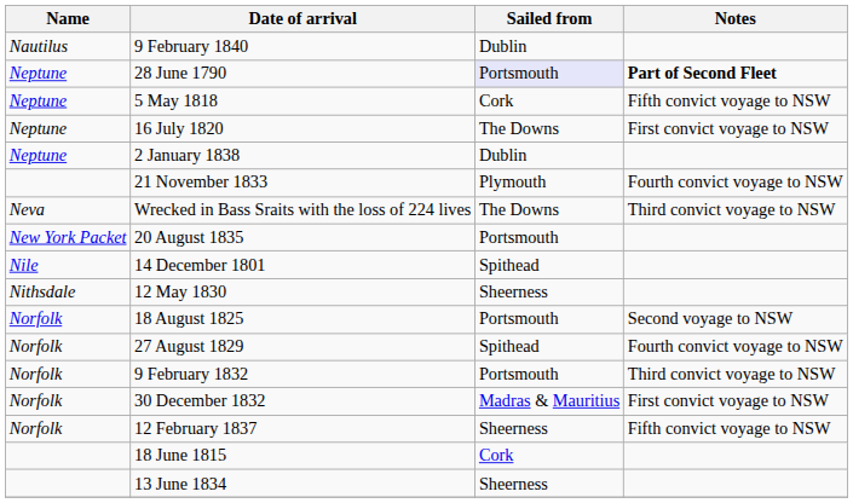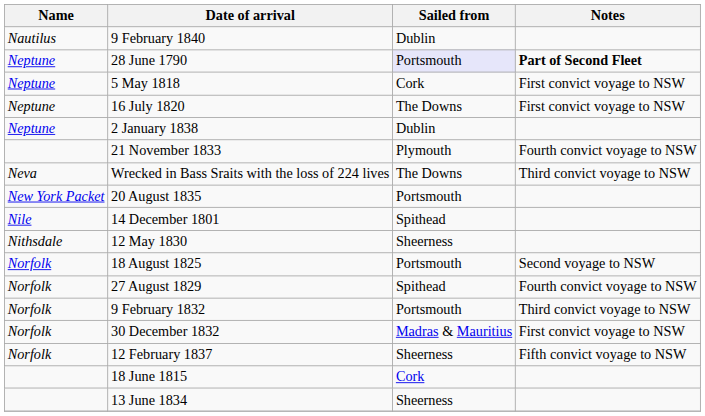5 May 1818 | Notes: Fifth convict voyage to NSW -> First convict voyage to NSW
